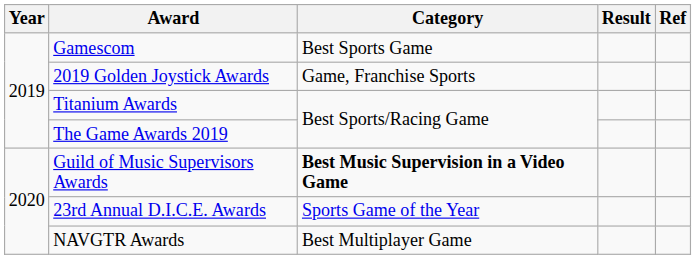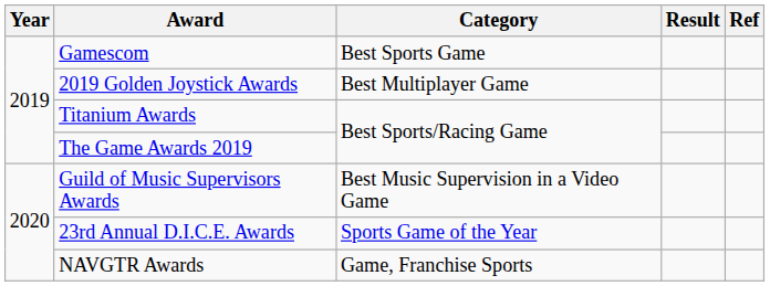2019 Golden Joystick Awards | Category: Game, Franchise Sports -> Best Multiplayer Game
Guild of Music Supervisors Awards | Category: bold -> normal
NAVGTR Awards | Category: Best Multiplayer Game -> Game, Franchise Sports
